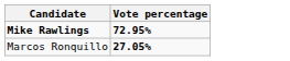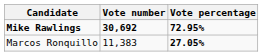+ column: Vote number | 30,692 | 11,383
